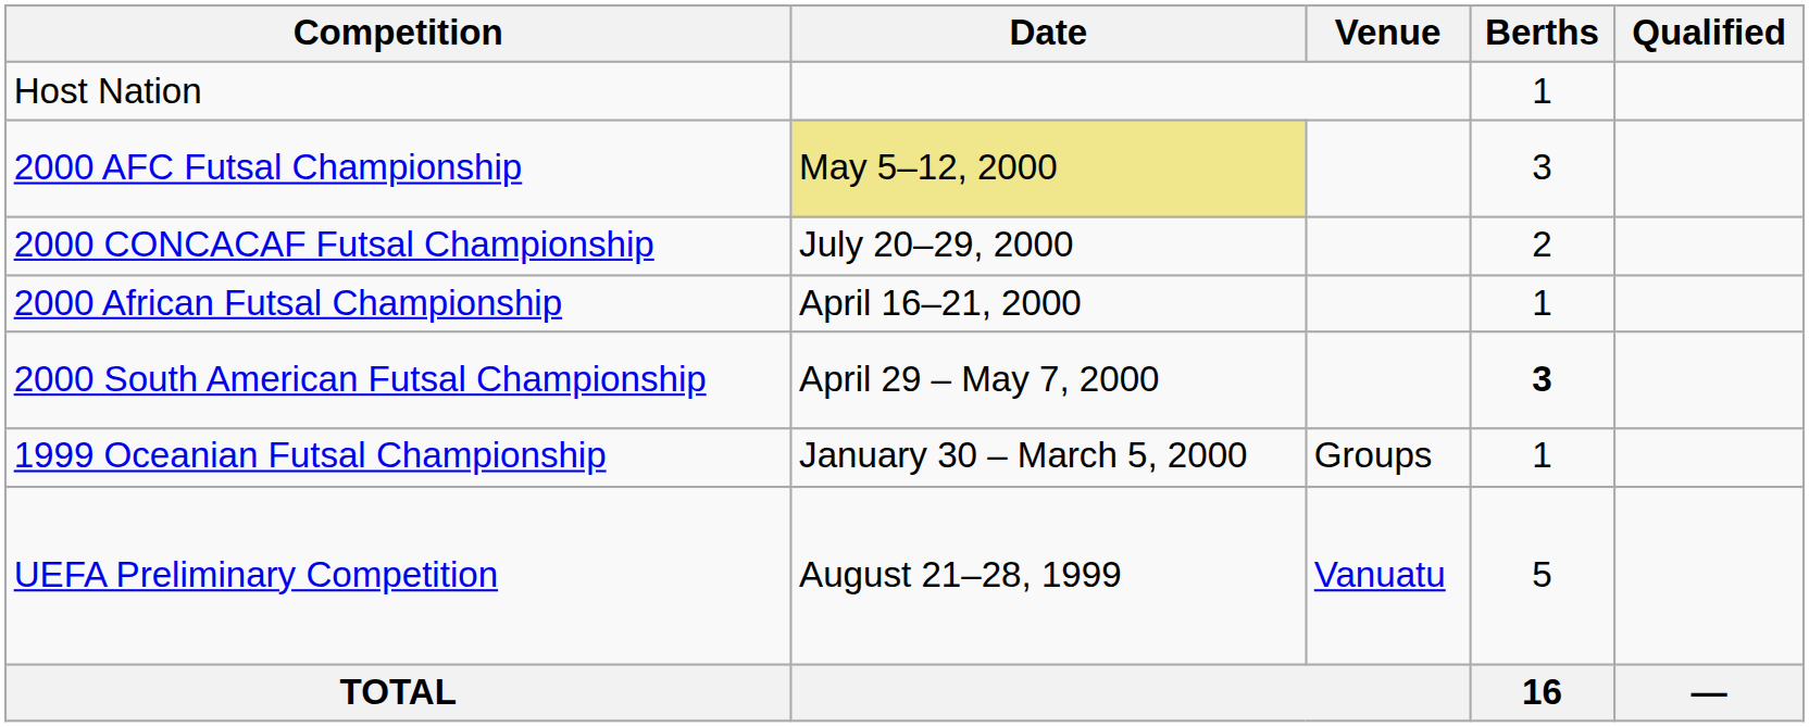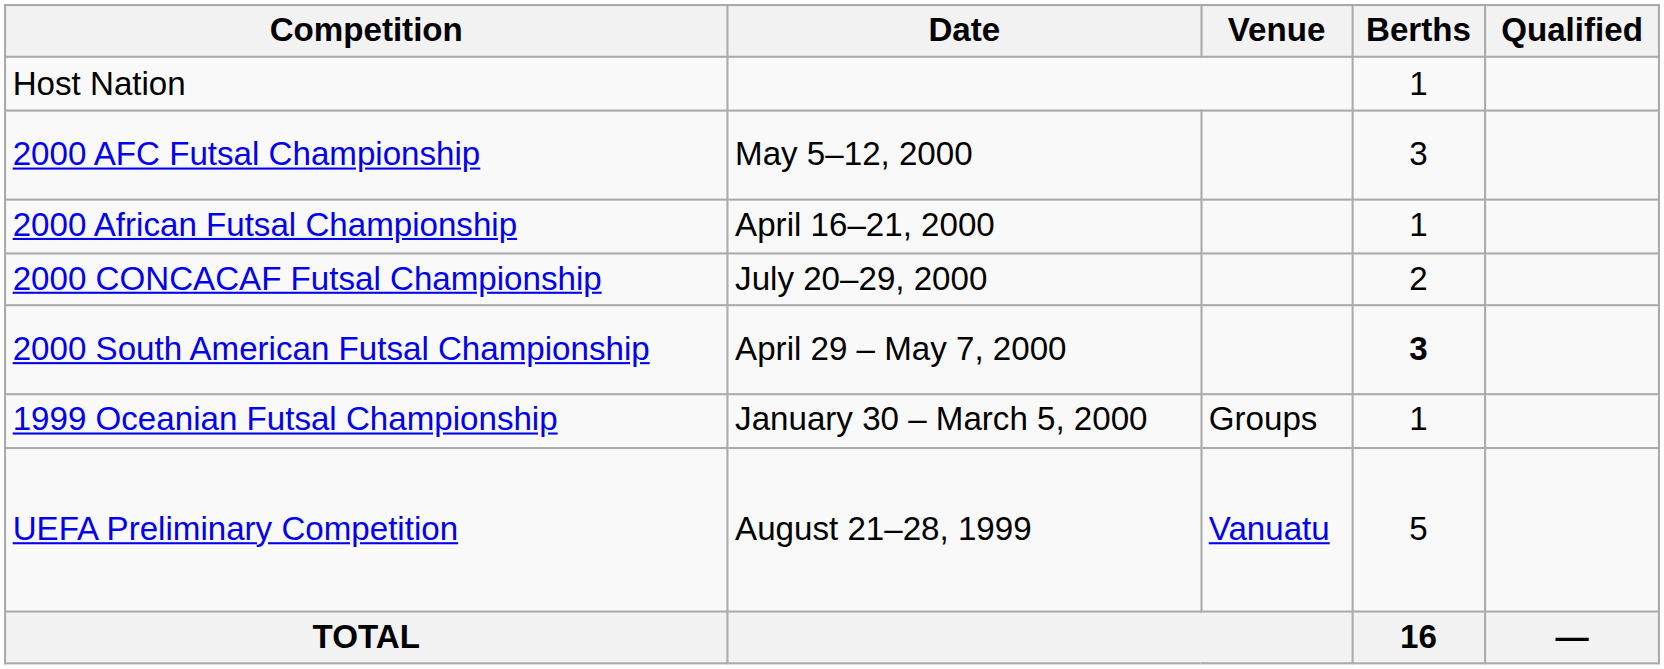2000 AFC Futsal Championship | Date: khaki background -> no background
rows swapped: 2000 African Futsal Championship <-> 2000 CONCACAF Futsal Championship
